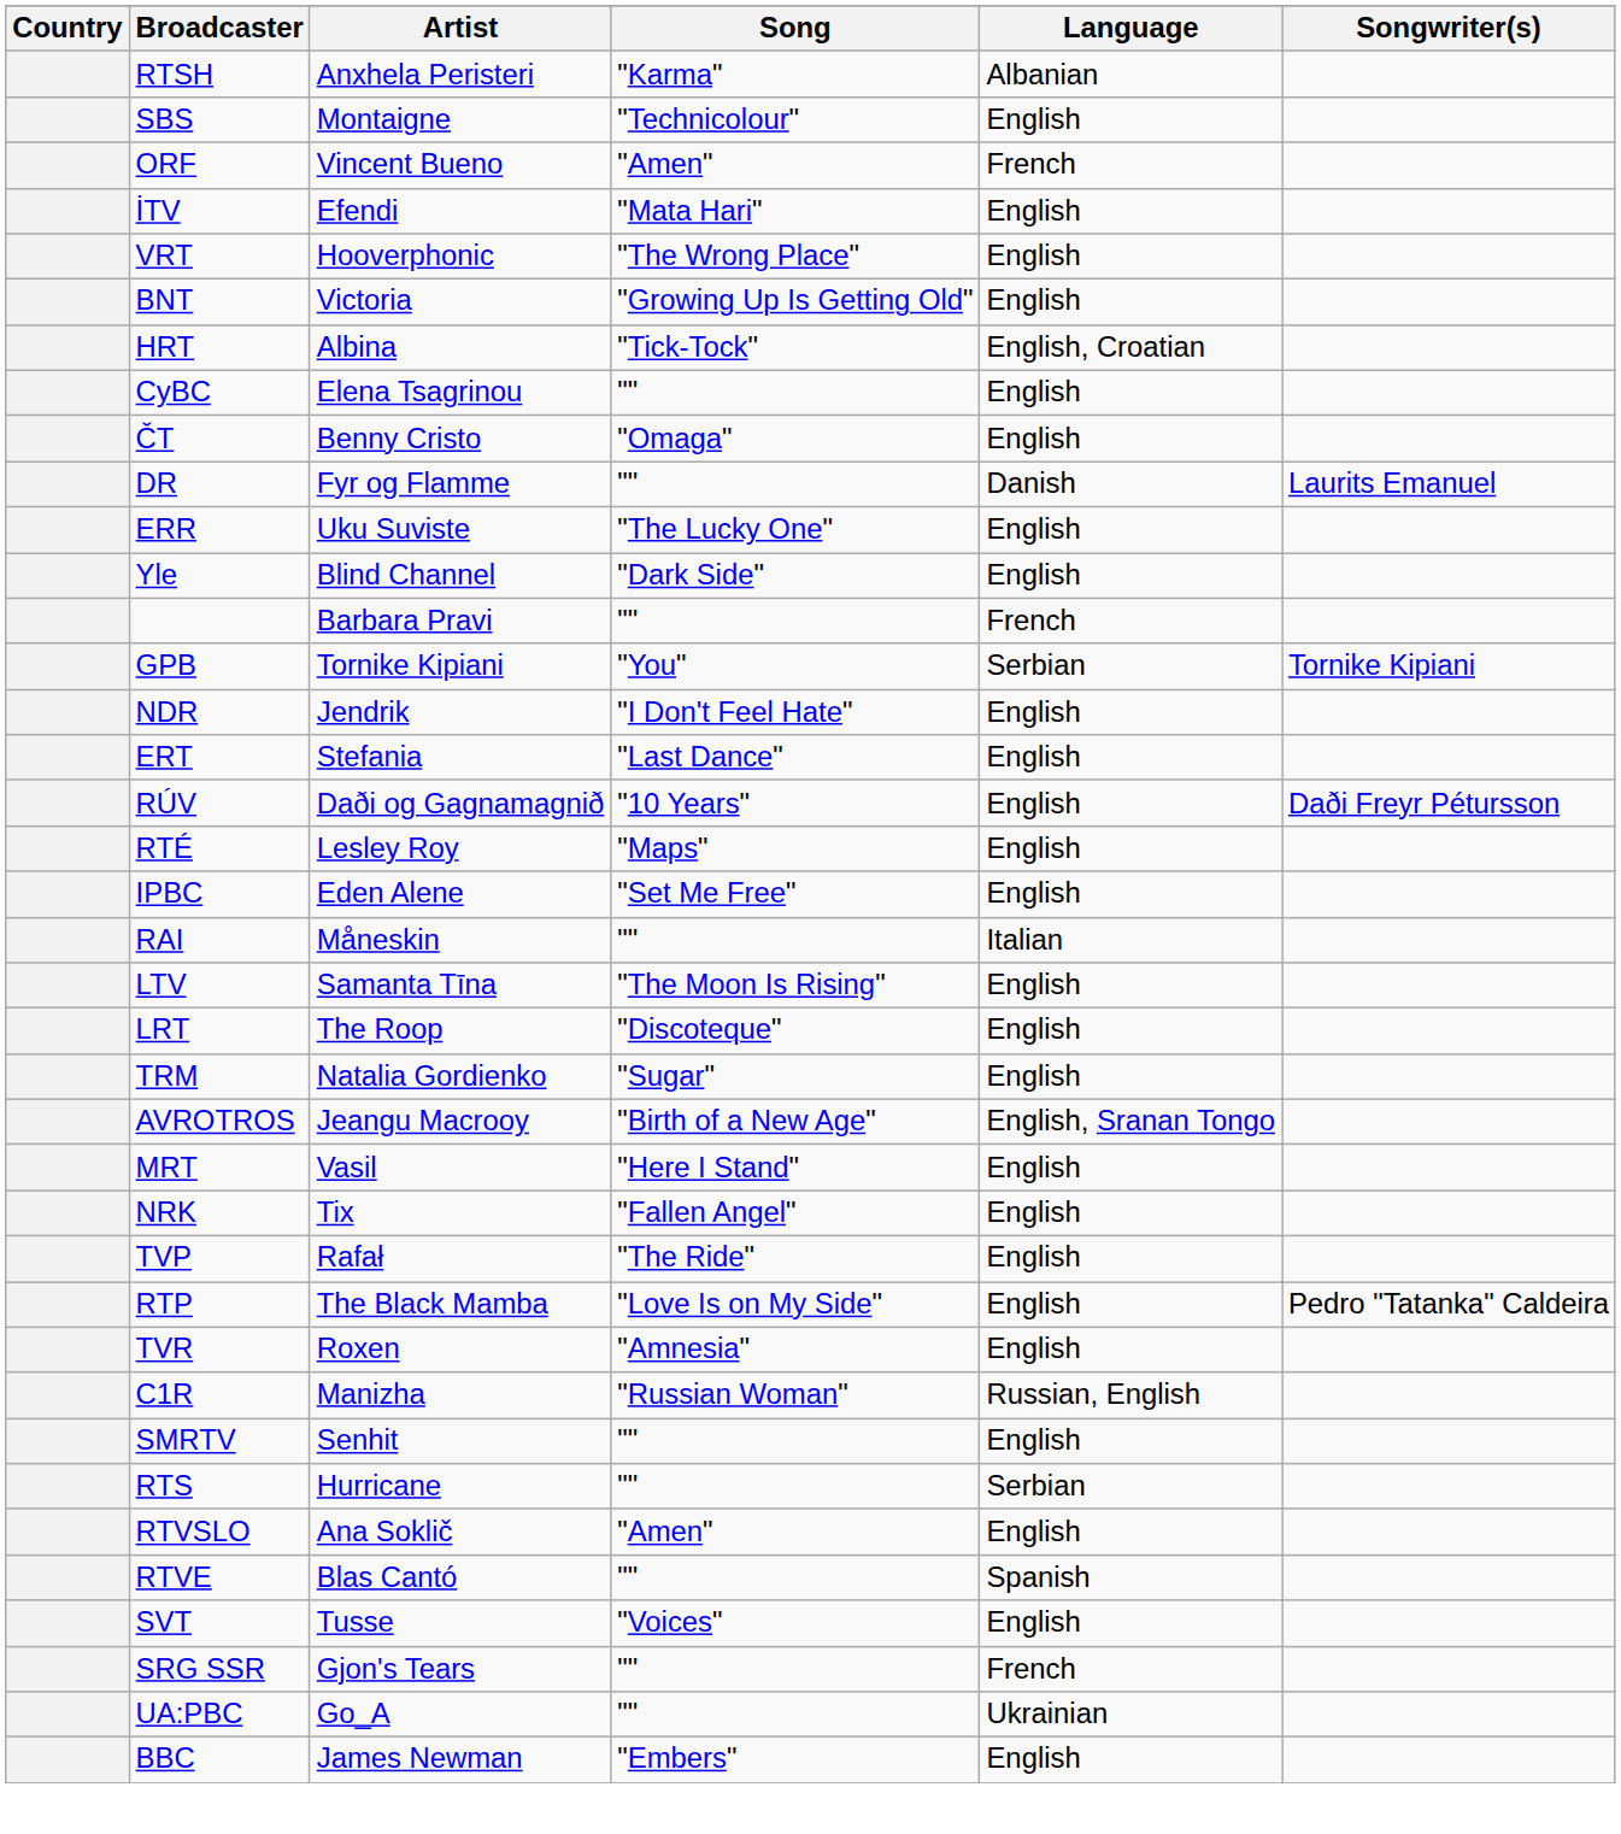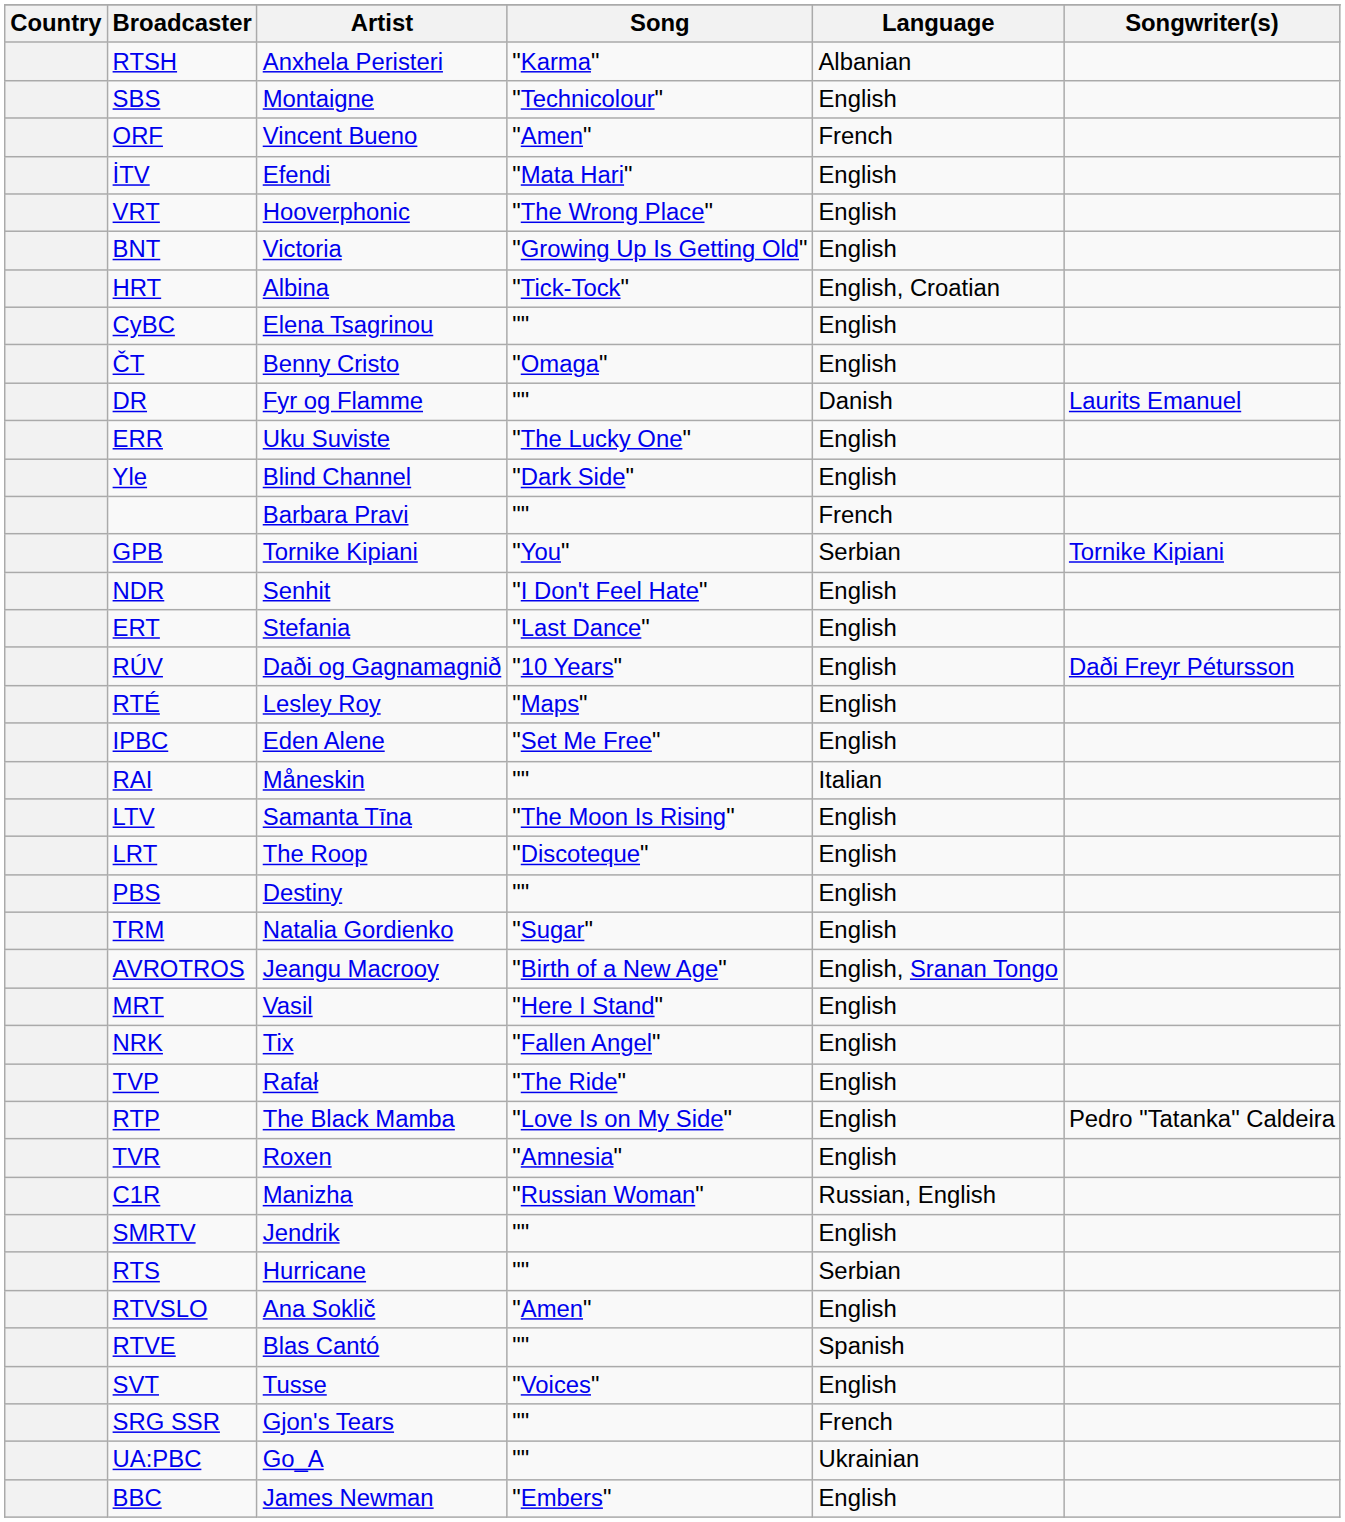NDR | Artist: Jendrik -> Senhit
+ row: PBS | Destiny | "" | English
SMRTV | Artist: Senhit -> Jendrik
